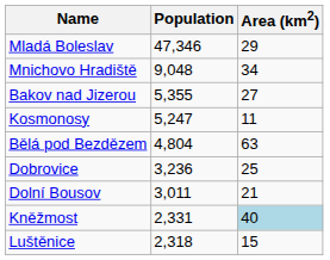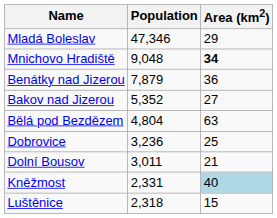Mnichovo Hradiště | Area (km2): normal -> bold
+ row: Benátky nad Jizerou | 7,879 | 36
Bakov nad Jizerou | Population: 5,355 -> 5,352
- row: Kosmonosy | 5,247 | 11
